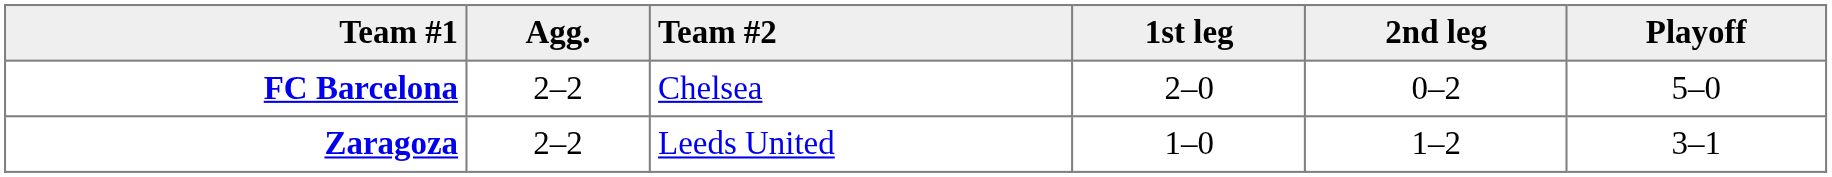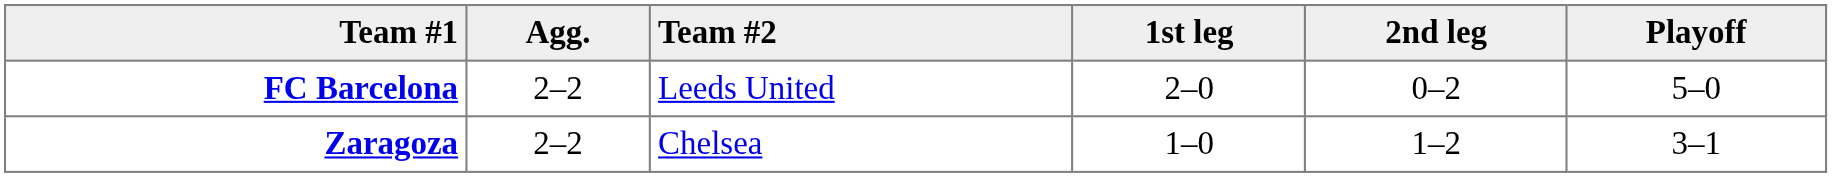FC Barcelona | Team #2: Chelsea -> Leeds United
Zaragoza | Team #2: Leeds United -> Chelsea
